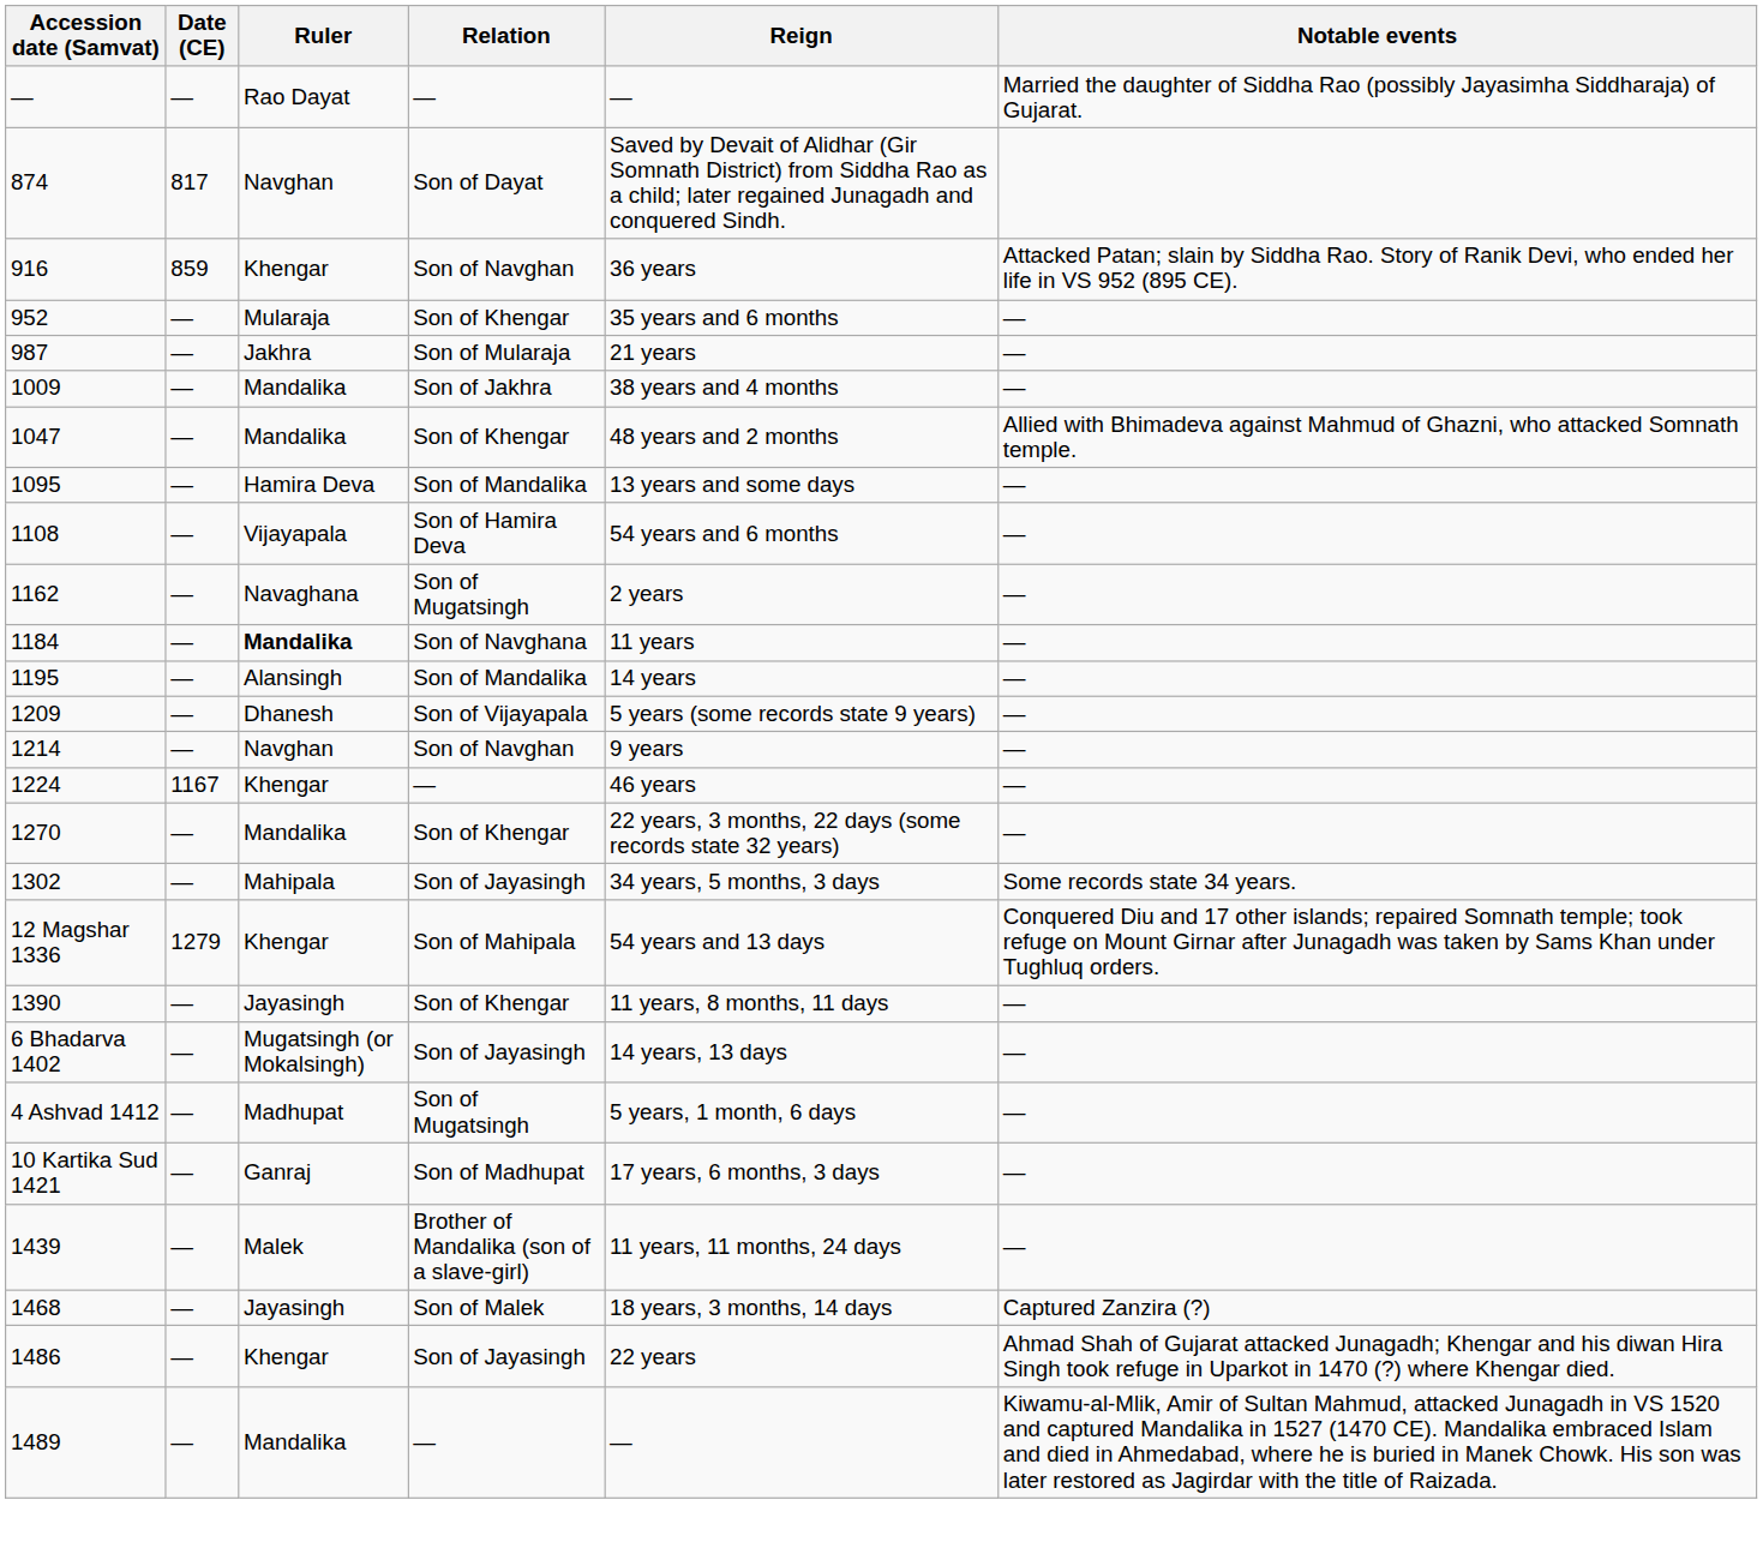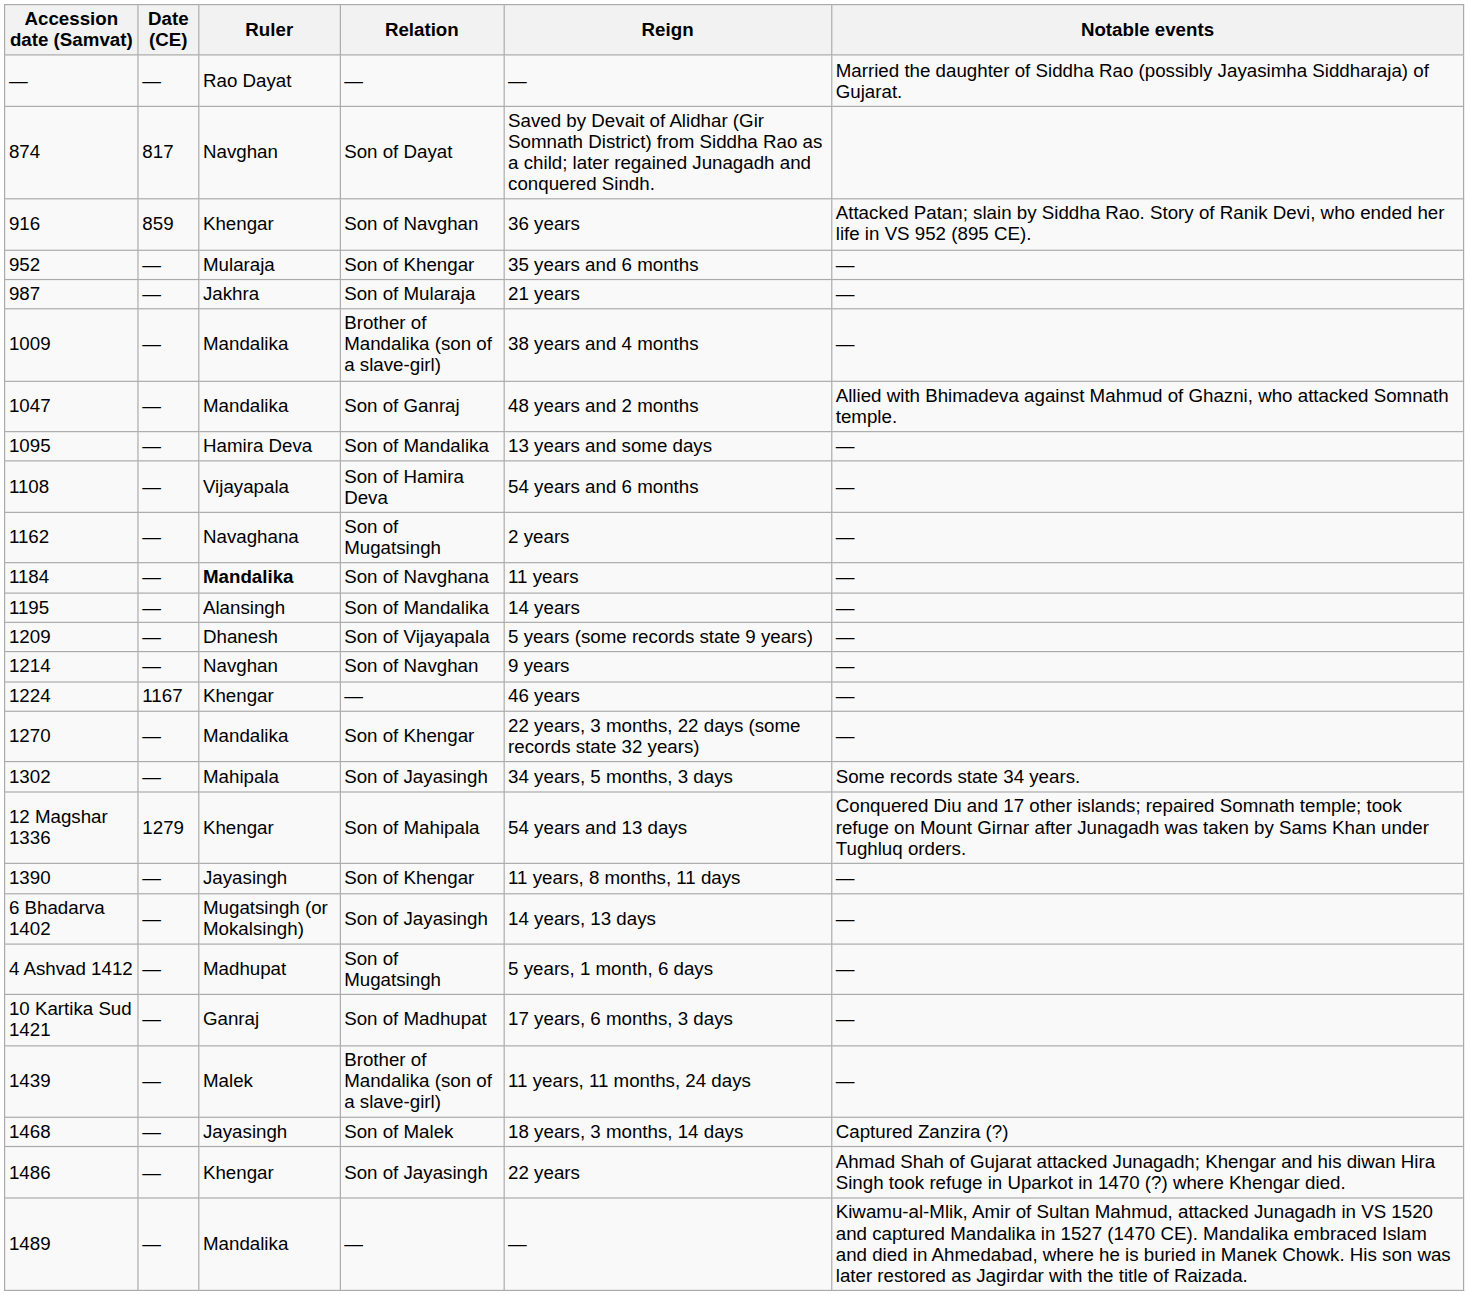1009 | Relation: Son of Jakhra -> Brother of Mandalika (son of a slave-girl)
1047 | Relation: Son of Khengar -> Son of Ganraj
